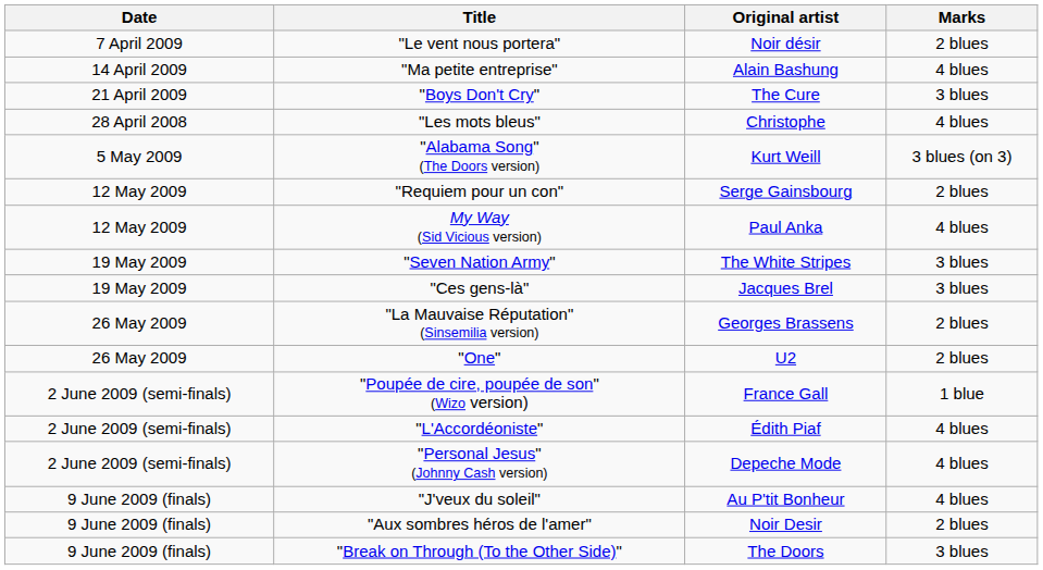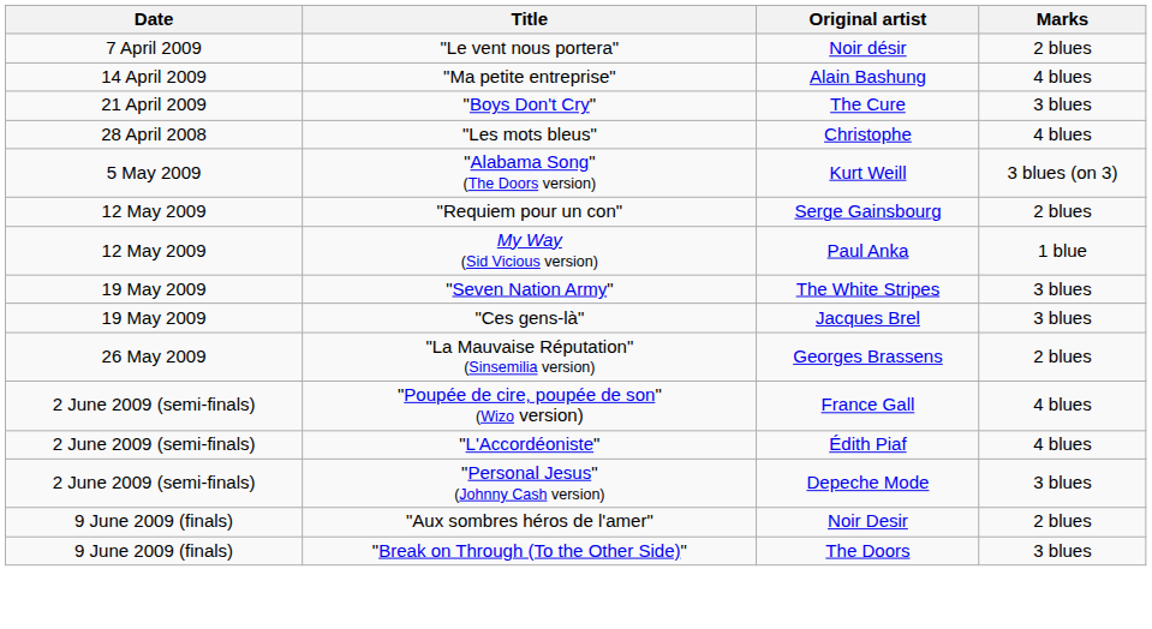My Way (Sid Vicious version) | Marks: 4 blues -> 1 blue
- row: 26 May 2009 | "One" | U2 | 2 blues
"Poupée de cire, poupée de son" (Wizo version) | Marks: 1 blue -> 4 blues
"Personal Jesus" (Johnny Cash version) | Marks: 4 blues -> 3 blues
- row: 9 June 2009 (finals) | "J'veux du soleil" | Au P'tit Bonheur | 4 blues
